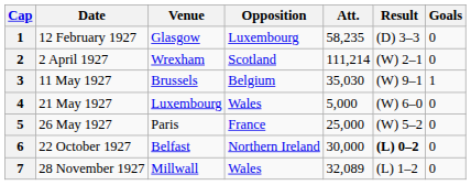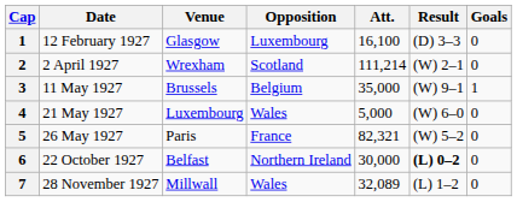12 February 1927 | Att.: 58,235 -> 16,100
11 May 1927 | Att.: 35,030 -> 35,000
26 May 1927 | Att.: 25,000 -> 82,321
